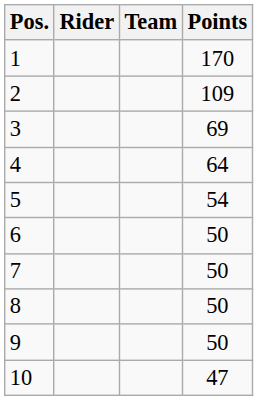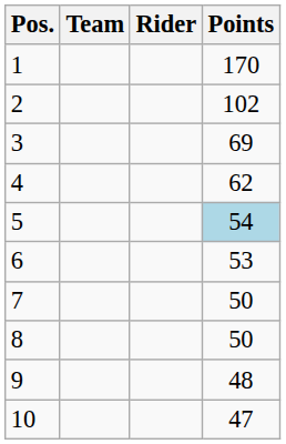columns swapped: Rider <-> Team
2 | Points: 109 -> 102
4 | Points: 64 -> 62
5 | Points: no background -> lightblue background
6 | Points: 50 -> 53
9 | Points: 50 -> 48
